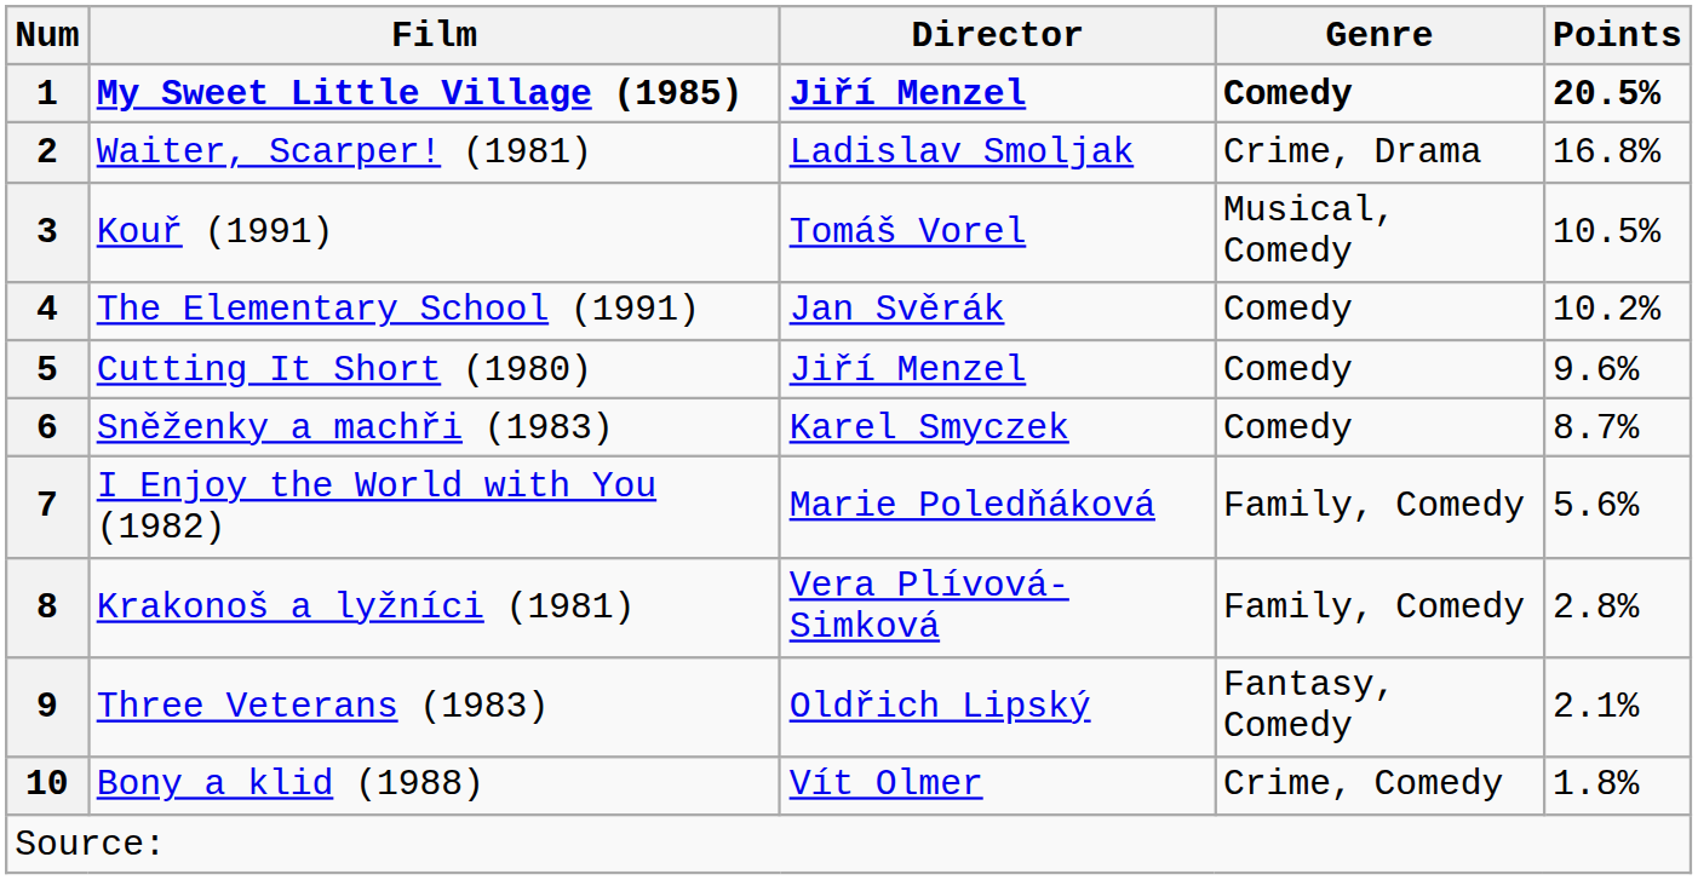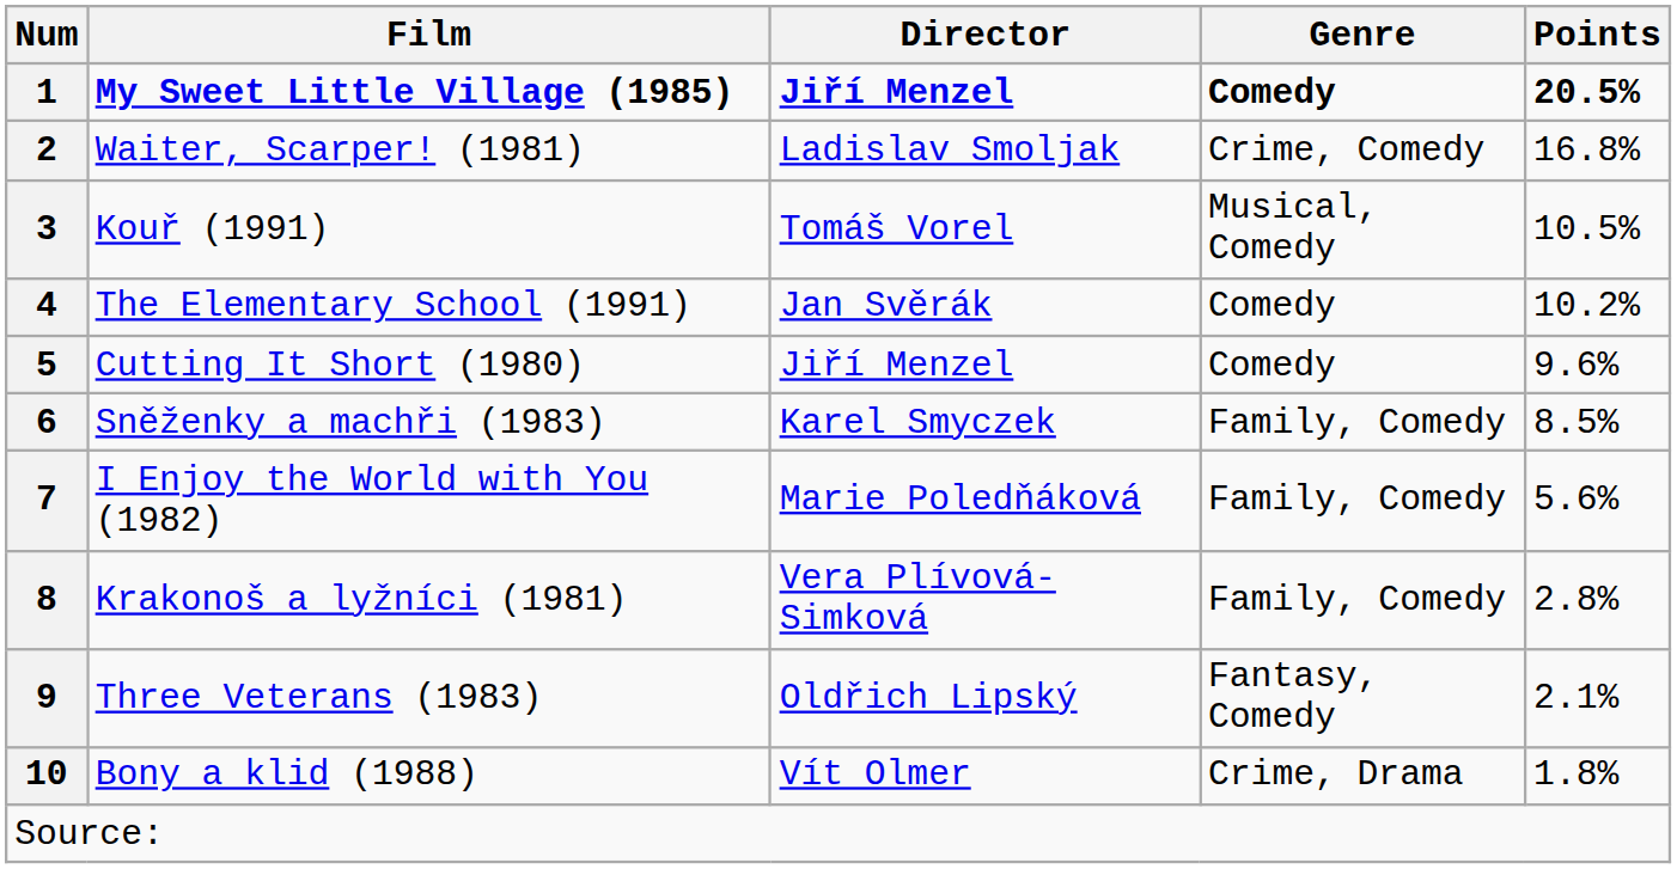2 | Genre: Crime, Drama -> Crime, Comedy
6 | Genre: Comedy -> Family, Comedy
6 | Points: 8.7% -> 8.5%
10 | Genre: Crime, Comedy -> Crime, Drama
